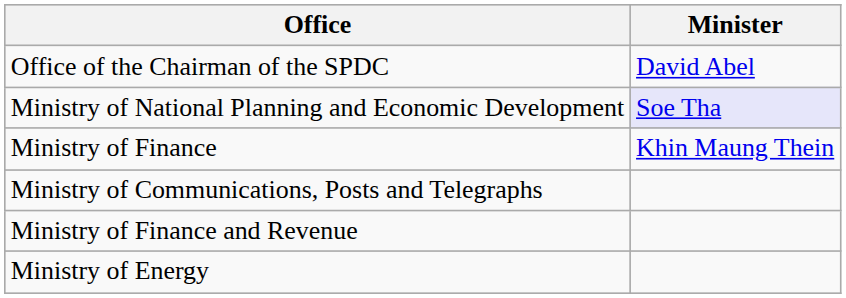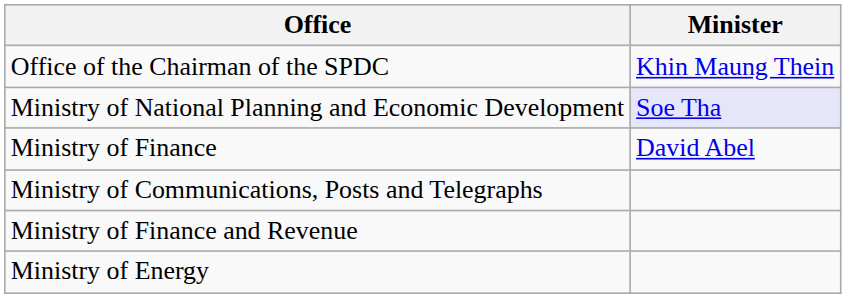Office of the Chairman of the SPDC | Minister: David Abel -> Khin Maung Thein
Ministry of Finance | Minister: Khin Maung Thein -> David Abel
